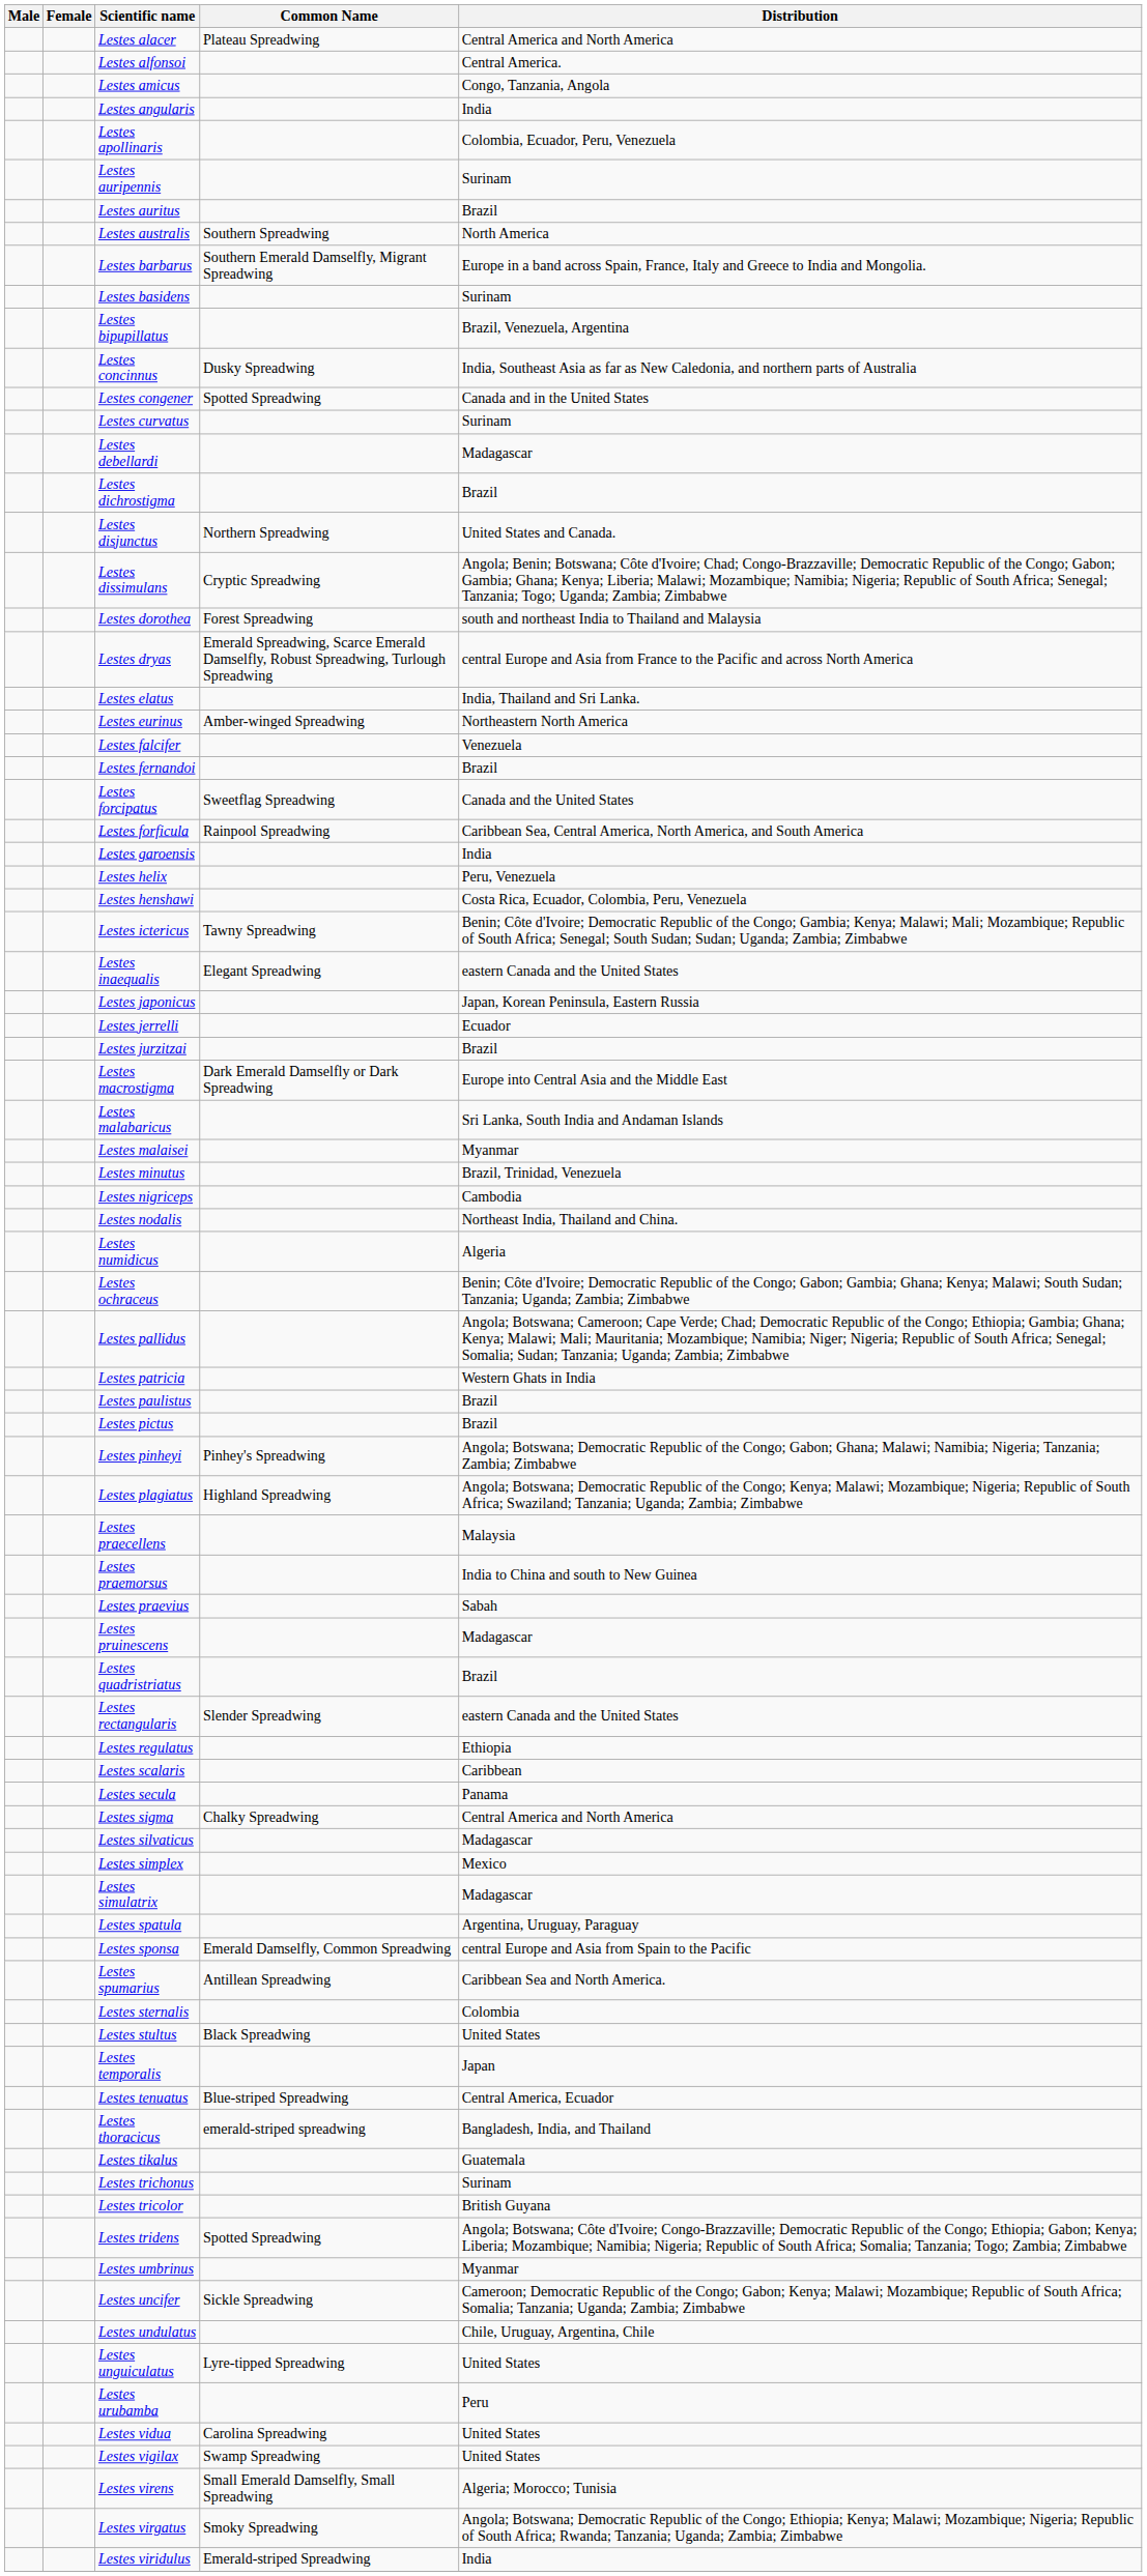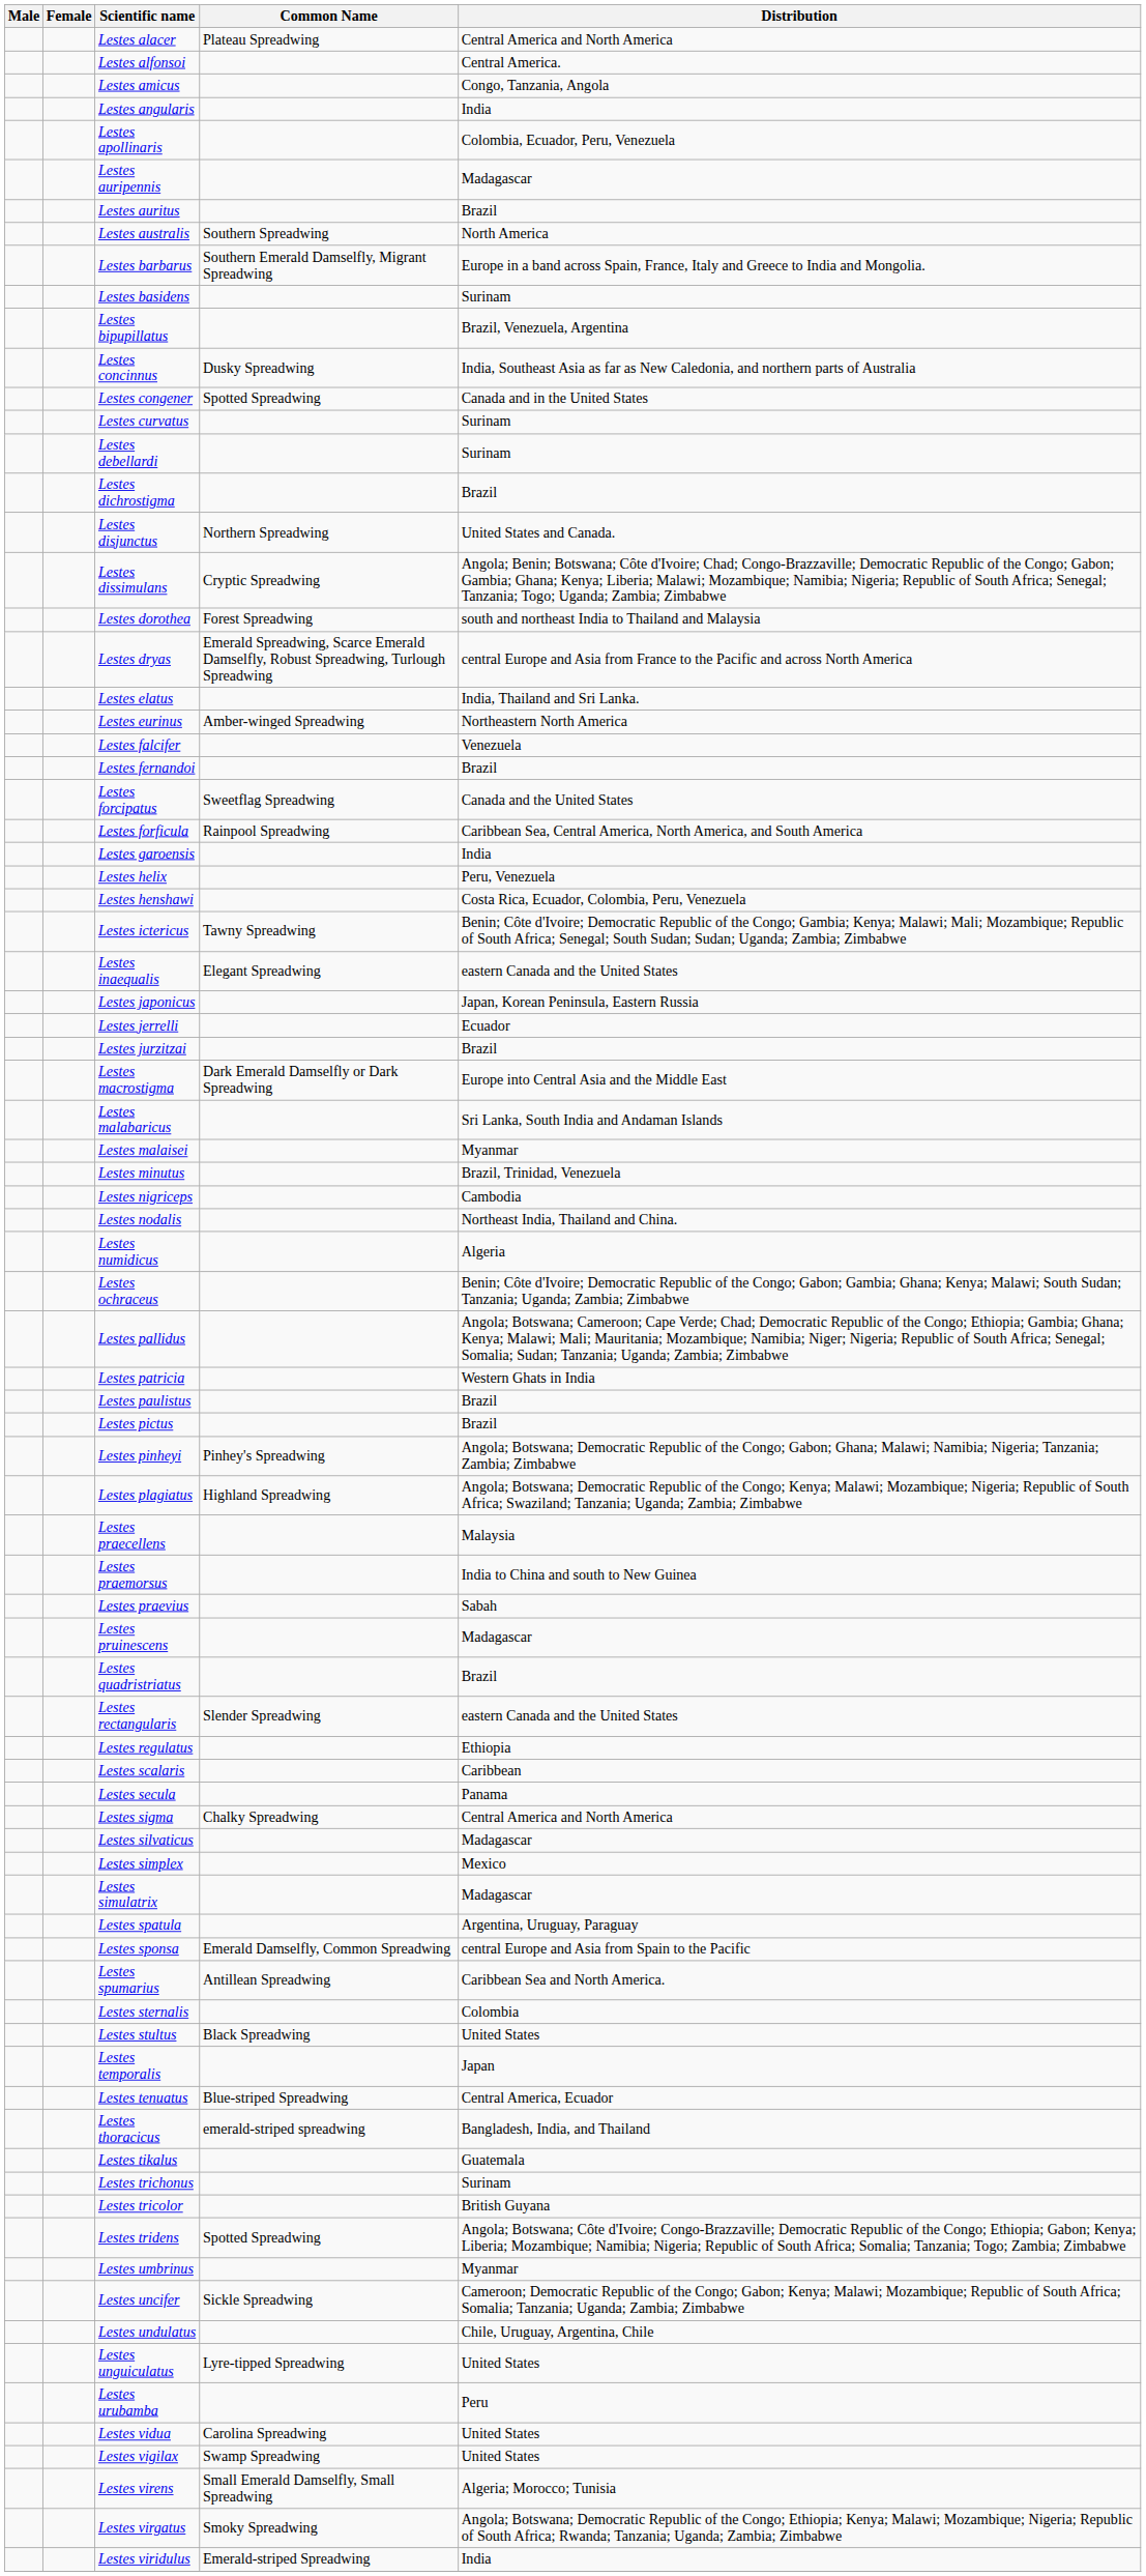Lestes auripennis | Distribution: Surinam -> Madagascar
Lestes debellardi | Distribution: Madagascar -> Surinam
